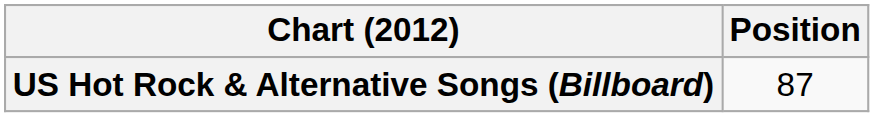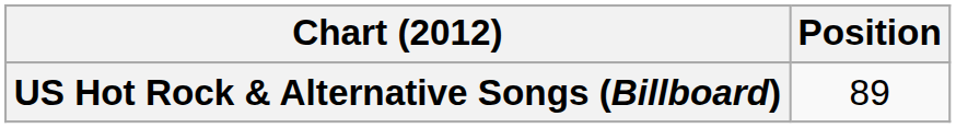US Hot Rock & Alternative Songs (Billboard) | Position: 87 -> 89
